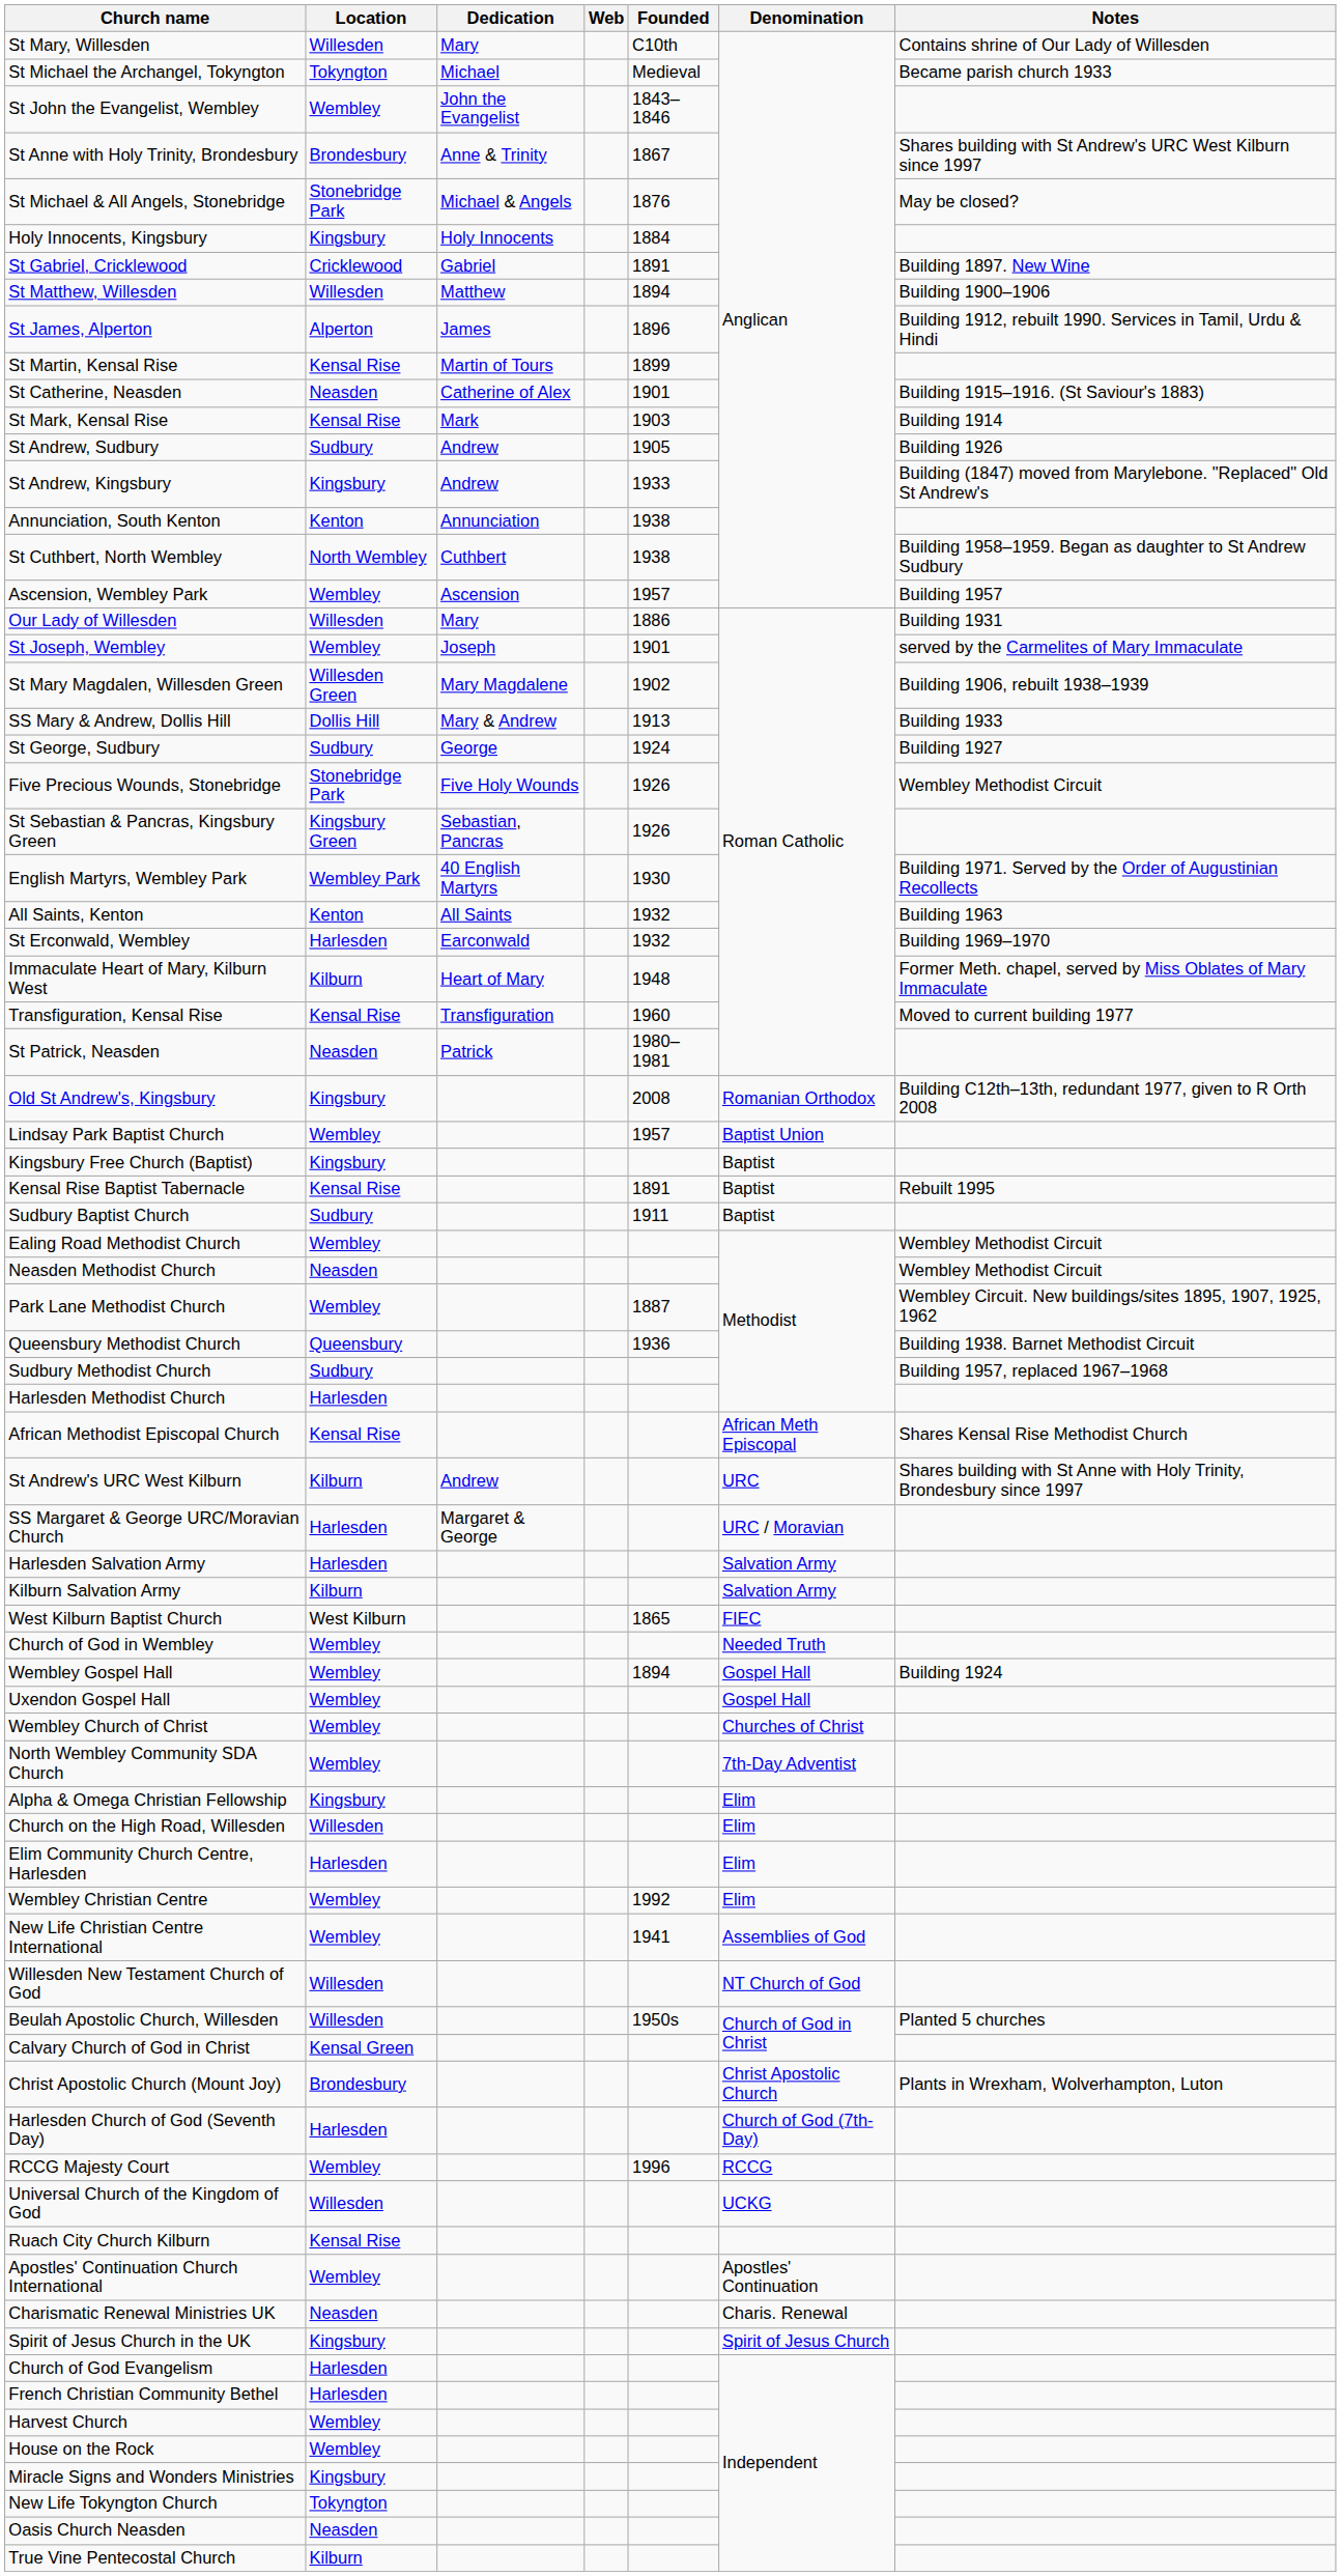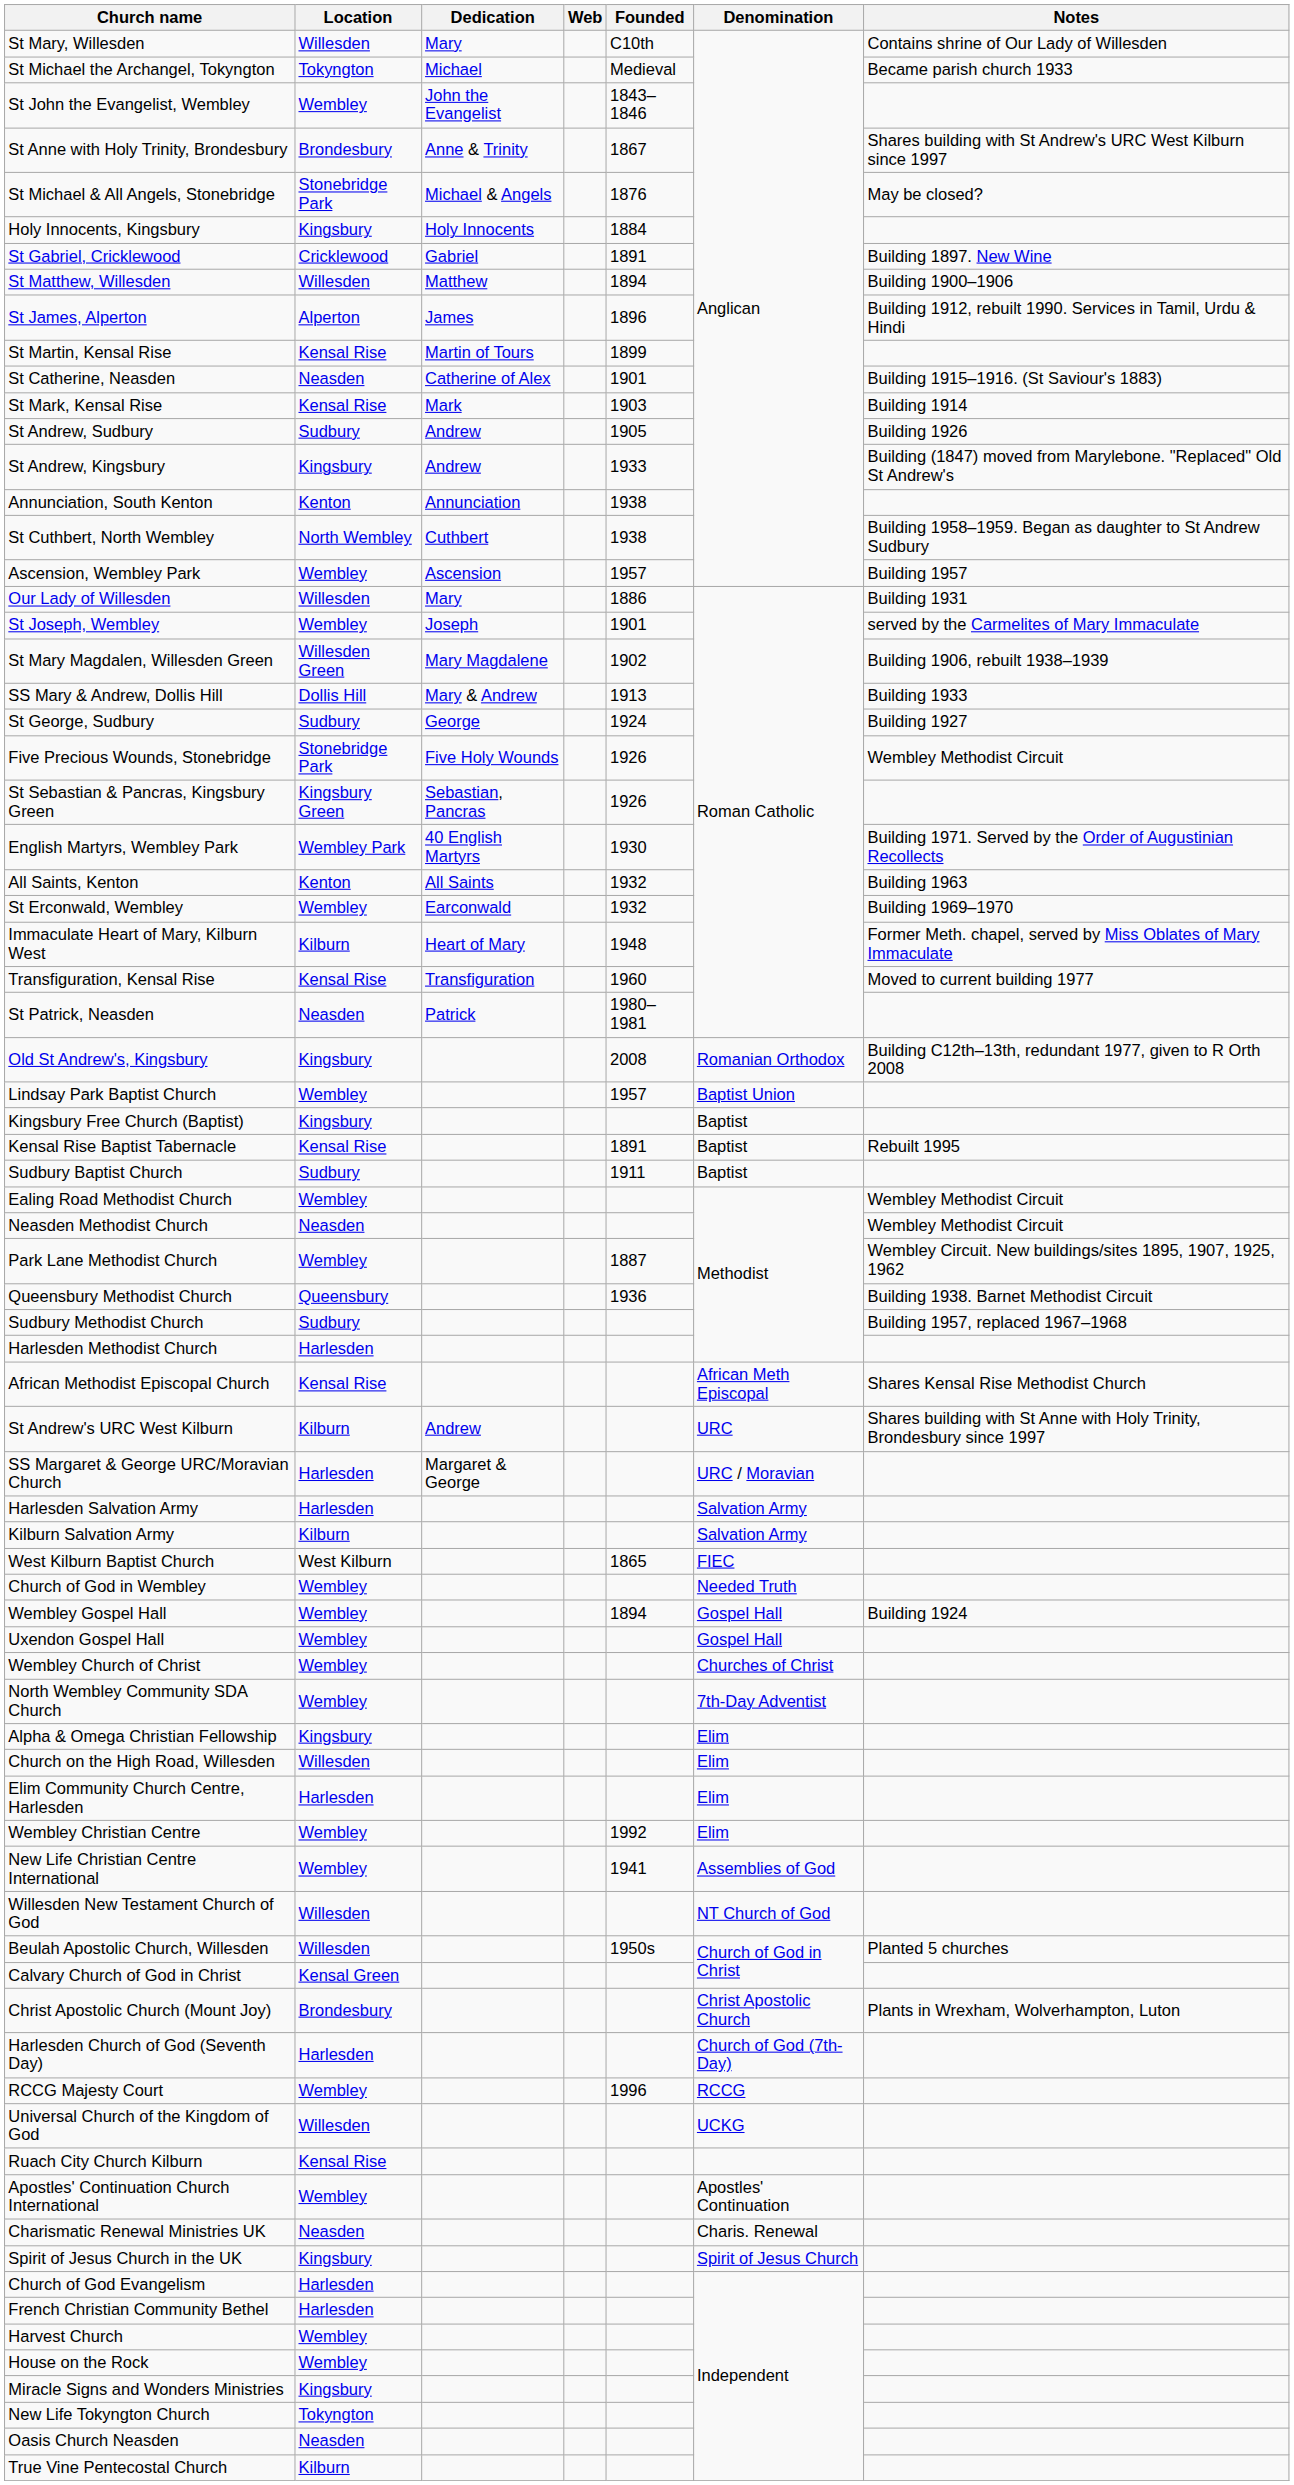St Erconwald, Wembley | Location: Harlesden -> Wembley
